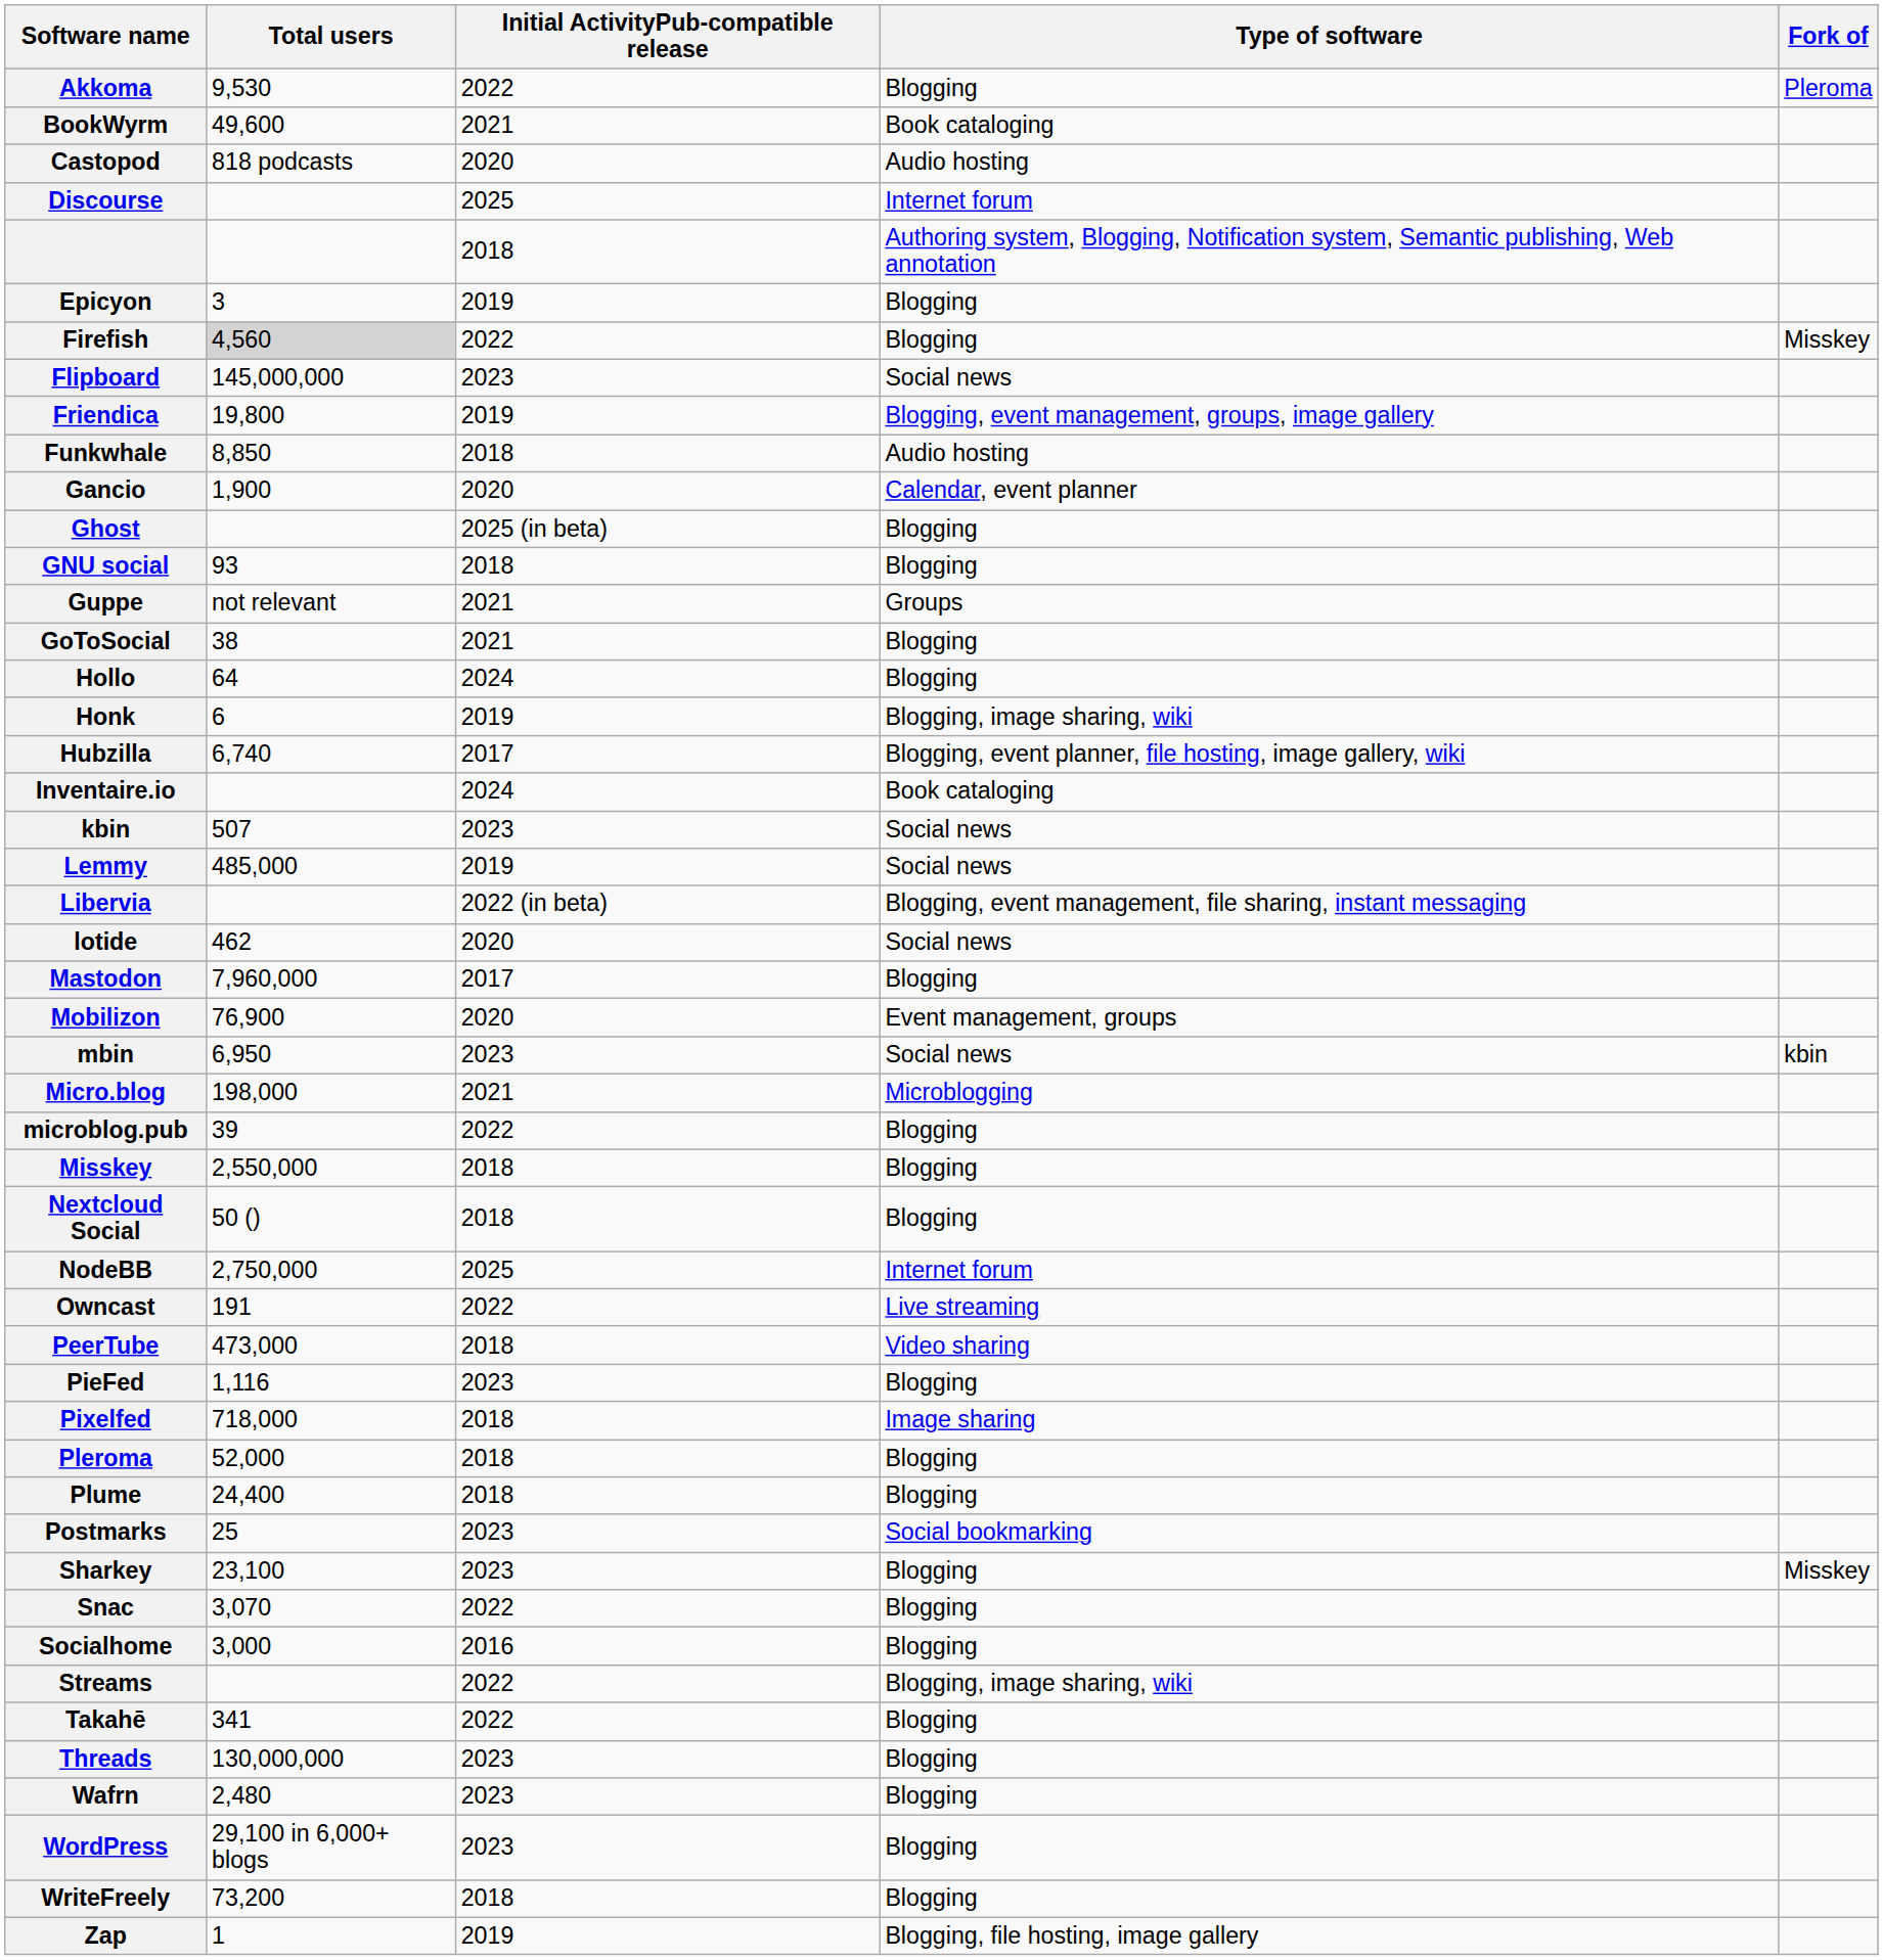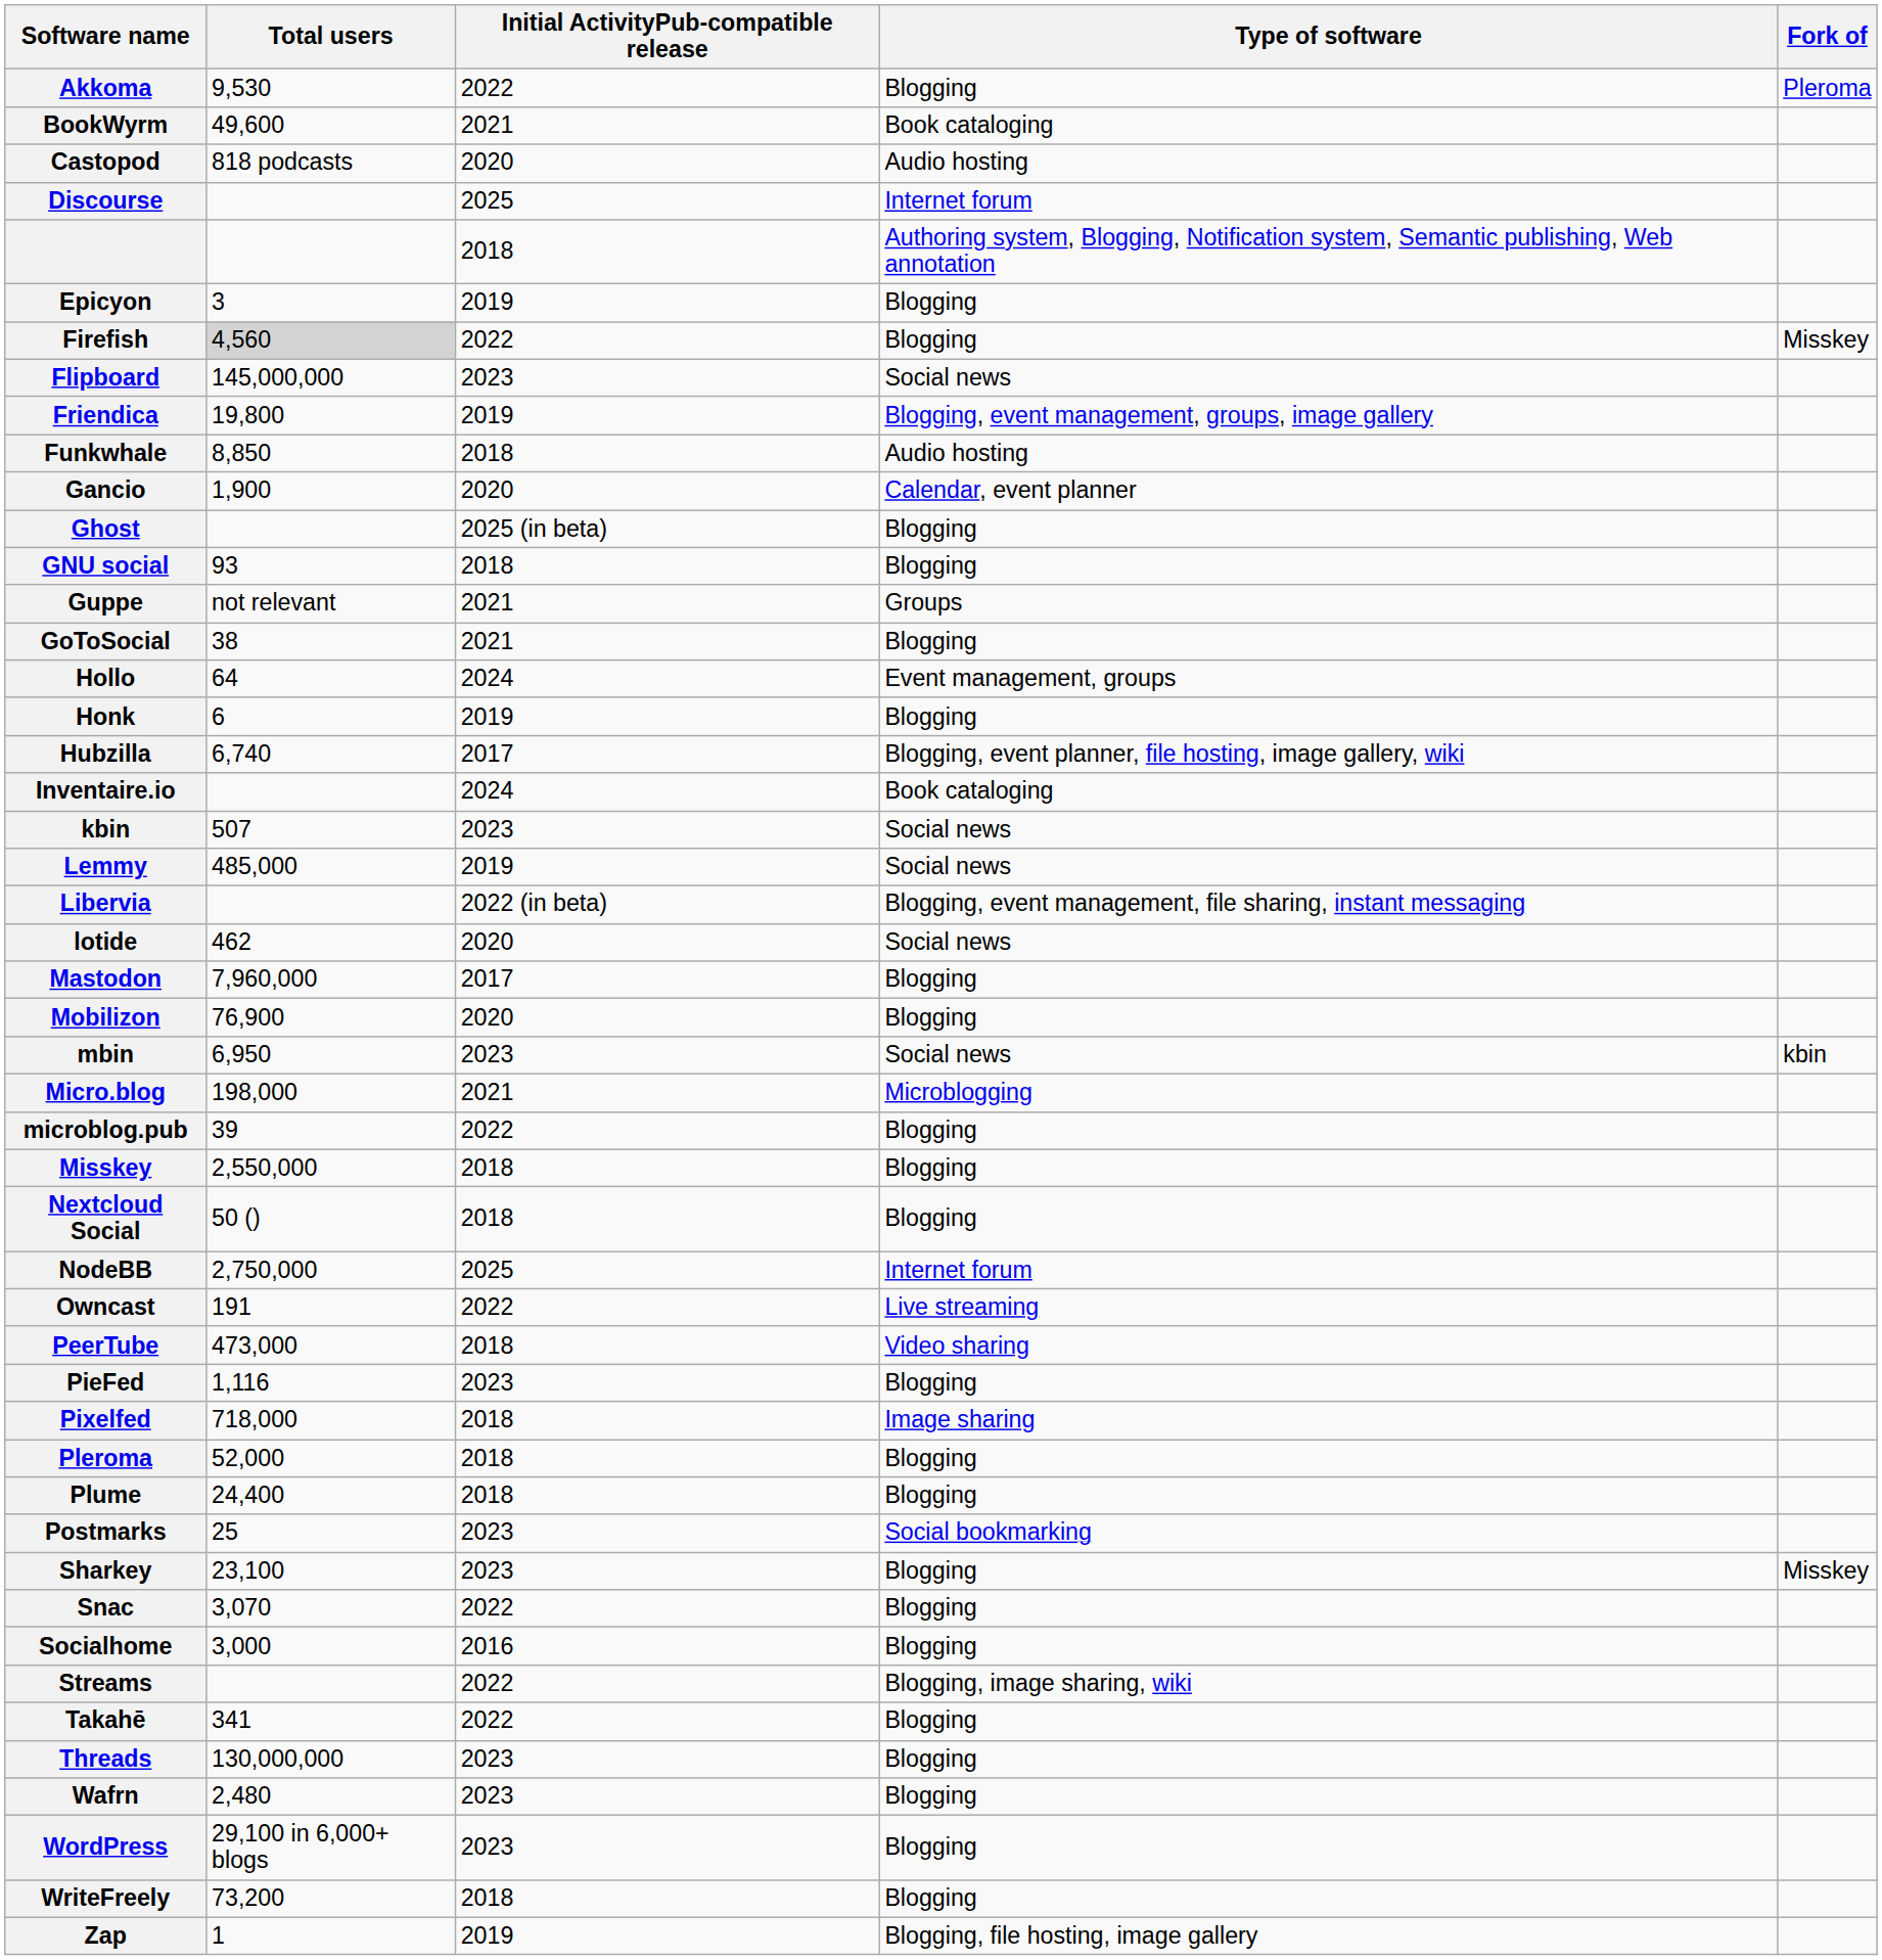Hollo | Type of software: Blogging -> Event management, groups
Honk | Type of software: Blogging, image sharing, wiki -> Blogging
Mobilizon | Type of software: Event management, groups -> Blogging
